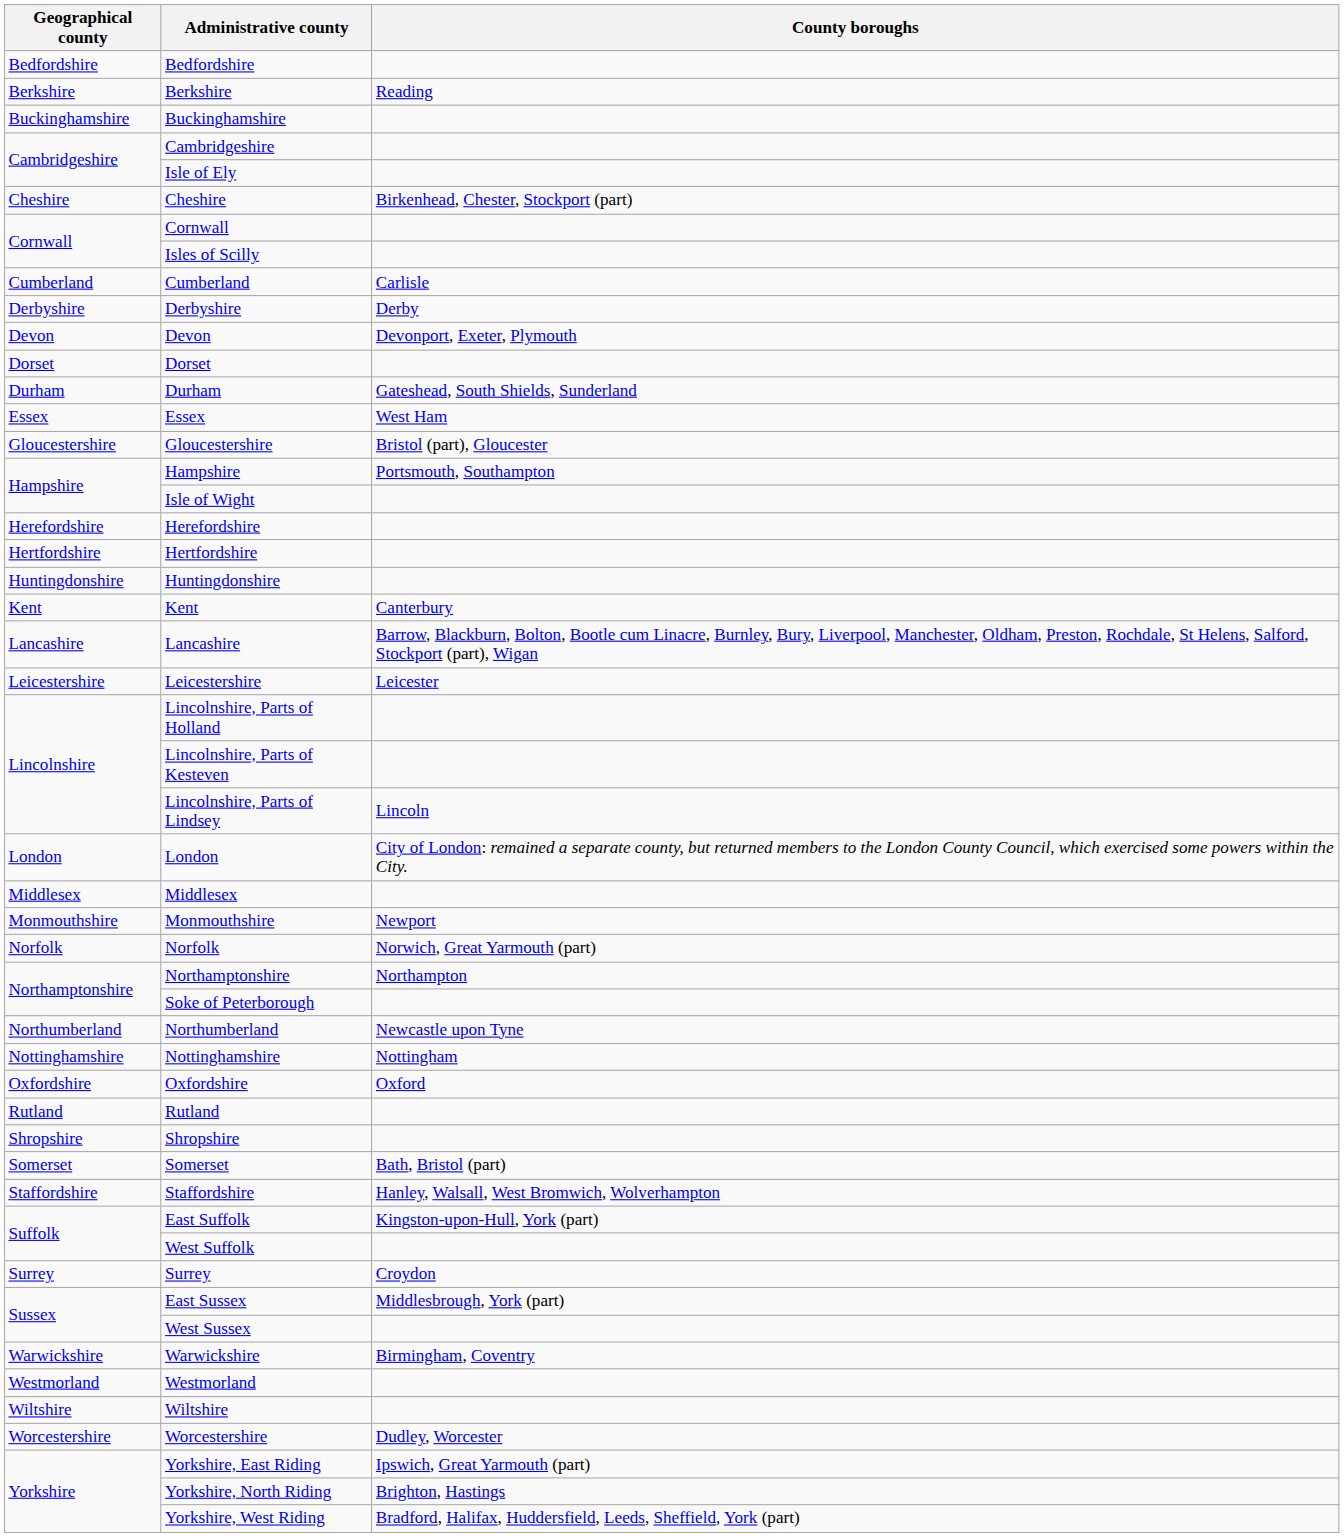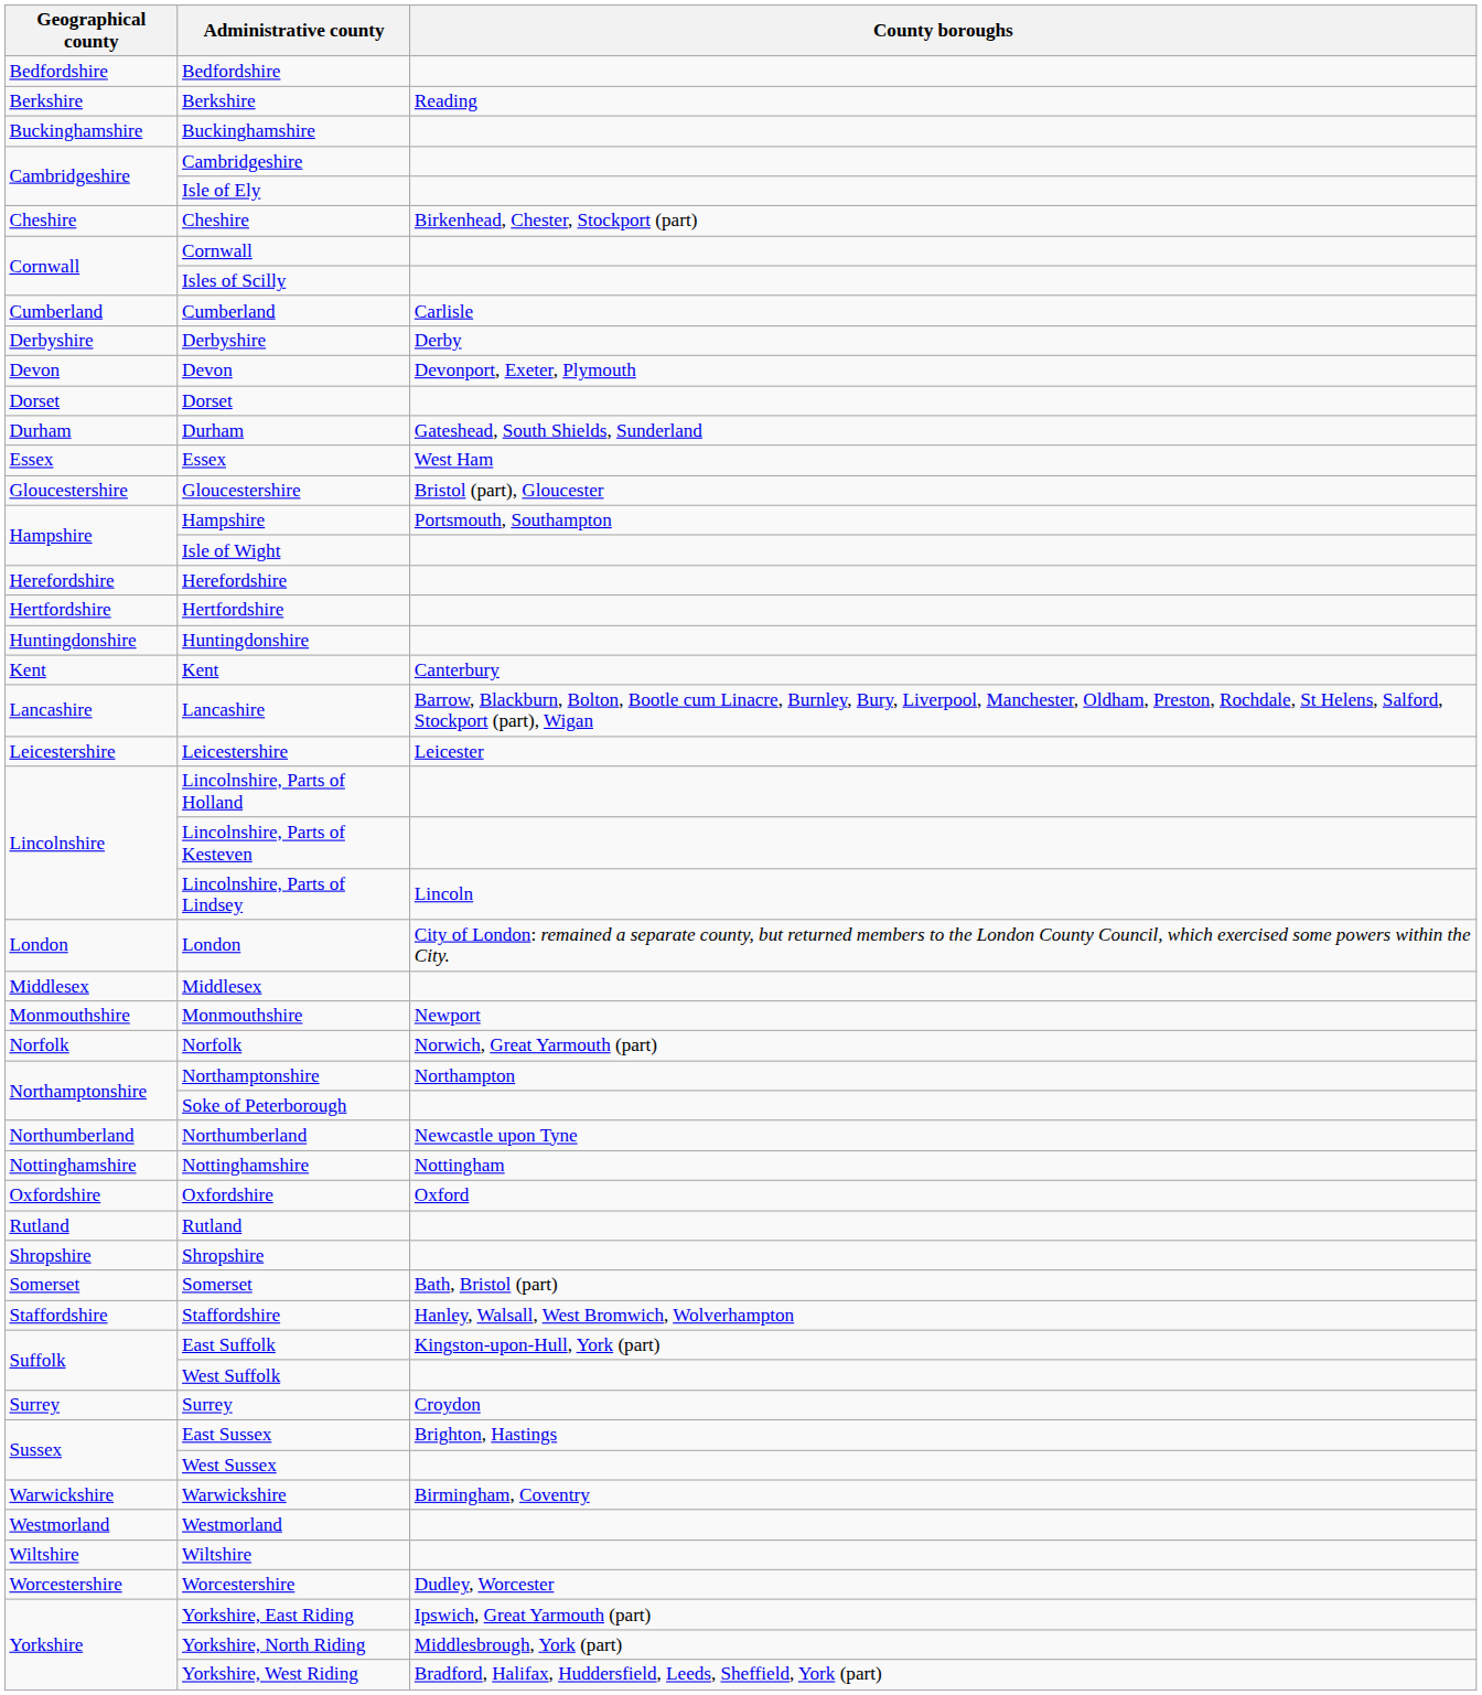East Sussex | County boroughs: Middlesbrough, York (part) -> Brighton, Hastings
Yorkshire, North Riding | County boroughs: Brighton, Hastings -> Middlesbrough, York (part)
